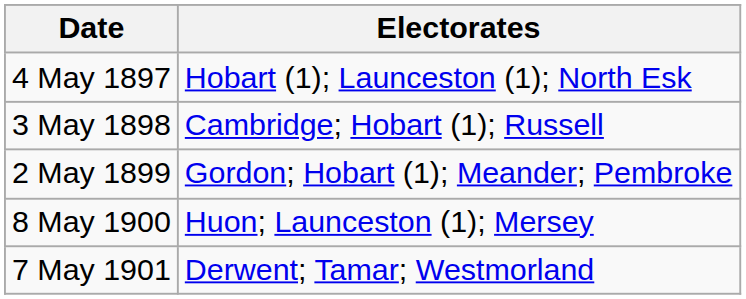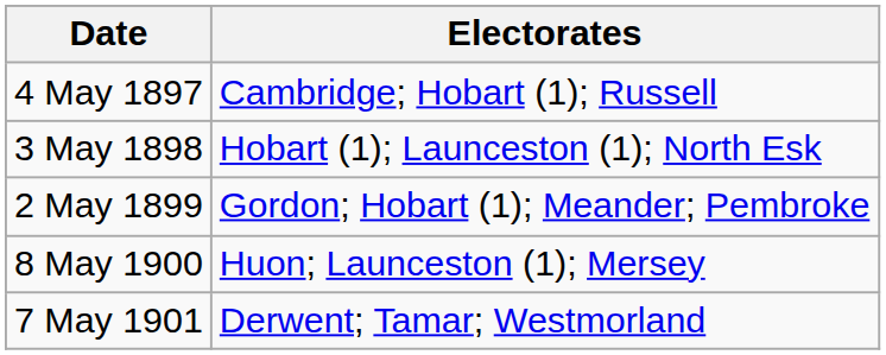4 May 1897 | Electorates: Hobart (1); Launceston (1); North Esk -> Cambridge; Hobart (1); Russell
3 May 1898 | Electorates: Cambridge; Hobart (1); Russell -> Hobart (1); Launceston (1); North Esk
